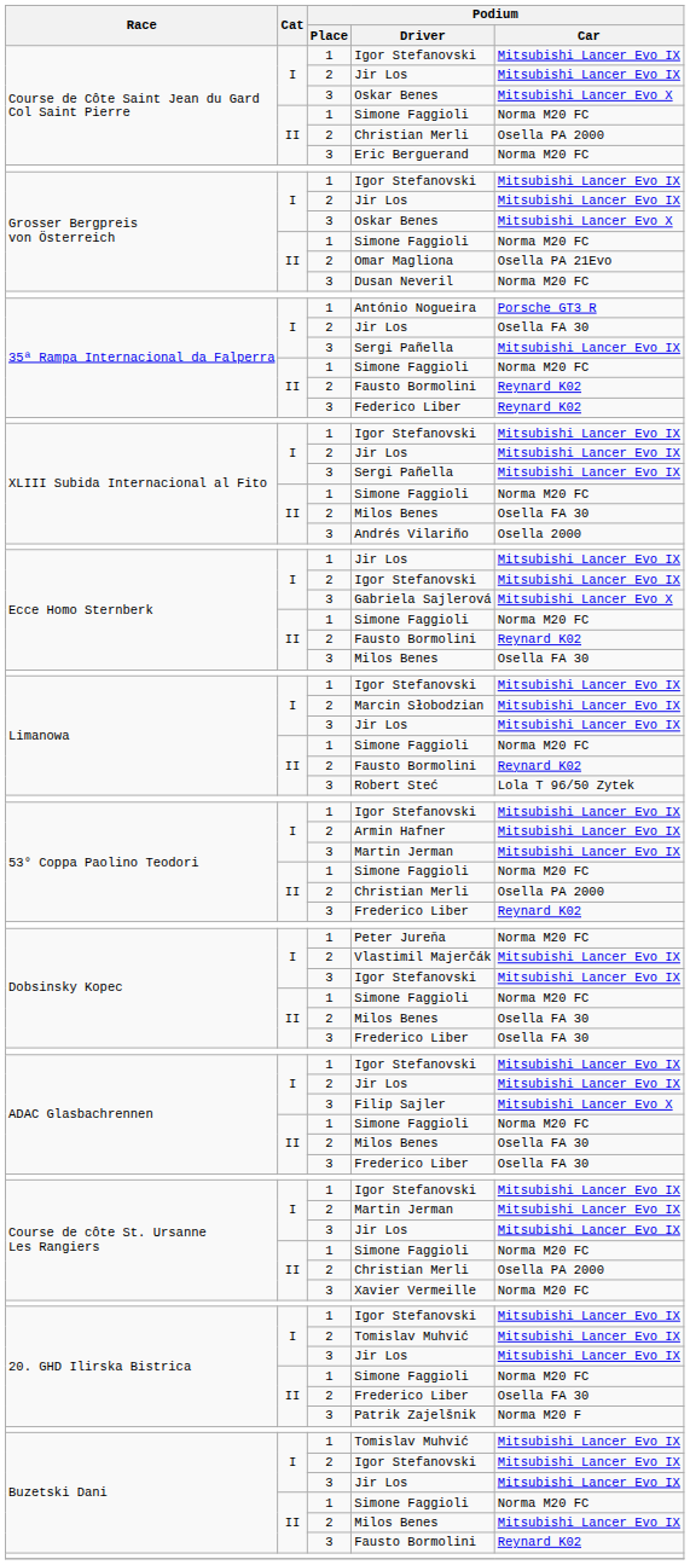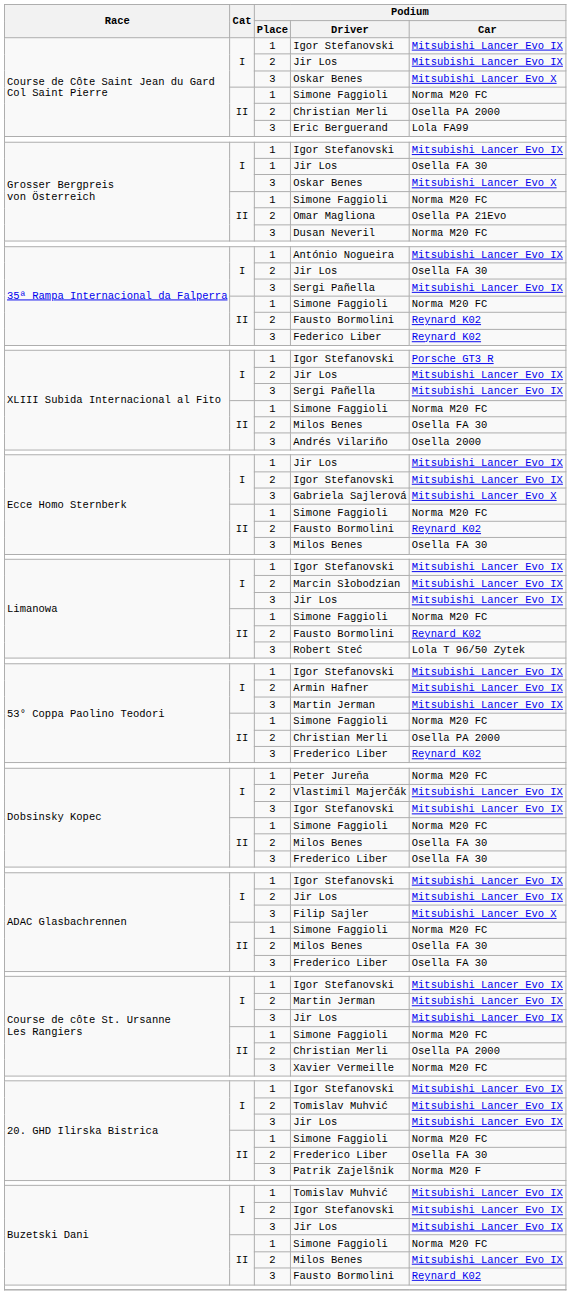Eric Berguerand | Podium / Car: Norma M20 FC -> Lola FA99
Grosser Bergpreis von Österreich / Jir Los | Podium / Place: 2 -> 1
Grosser Bergpreis von Österreich / Jir Los | Podium / Car: Mitsubishi Lancer Evo IX -> Osella FA 30
António Nogueira | Podium / Car: Porsche GT3 R -> Mitsubishi Lancer Evo IX
XLIII Subida Internacional al Fito / Igor Stefanovski | Podium / Car: Mitsubishi Lancer Evo IX -> Porsche GT3 R
